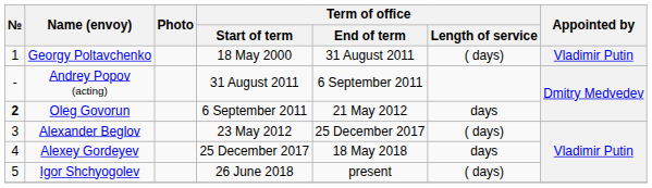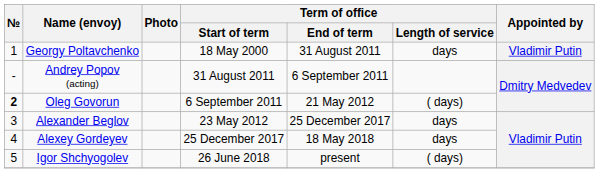Georgy Poltavchenko | Term of office / Length of service: ( days) -> days
Oleg Govorun | Term of office / Length of service: days -> ( days)
Alexander Beglov | Term of office / Length of service: ( days) -> days
